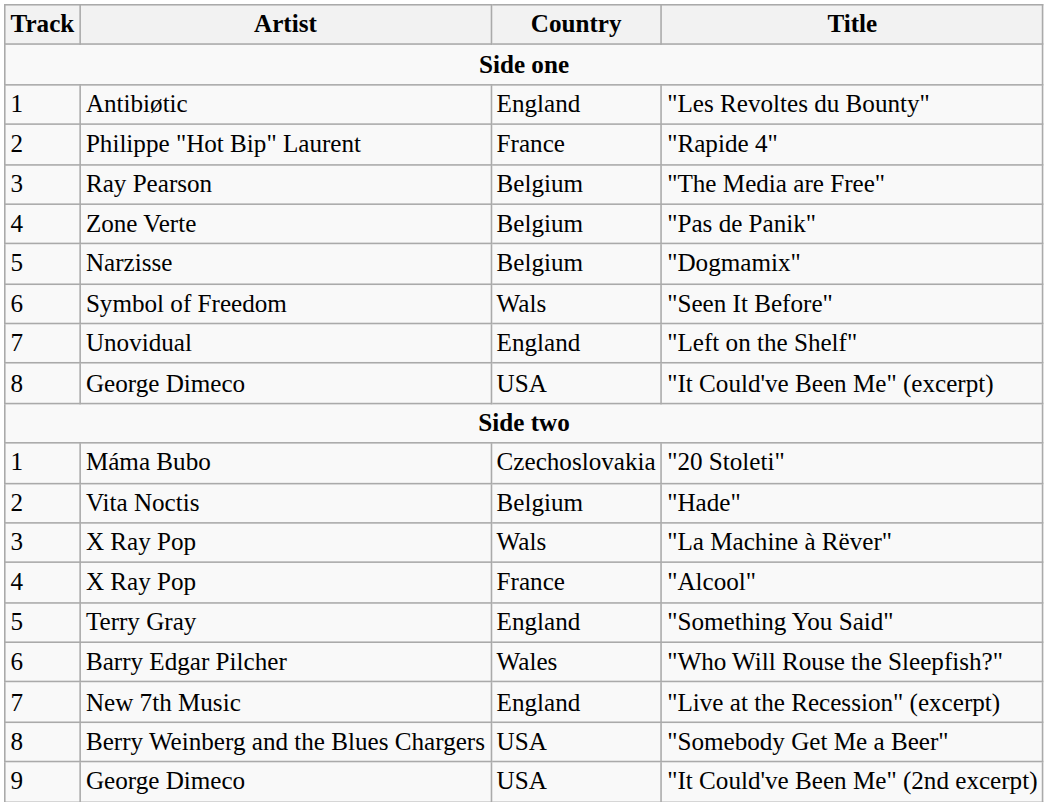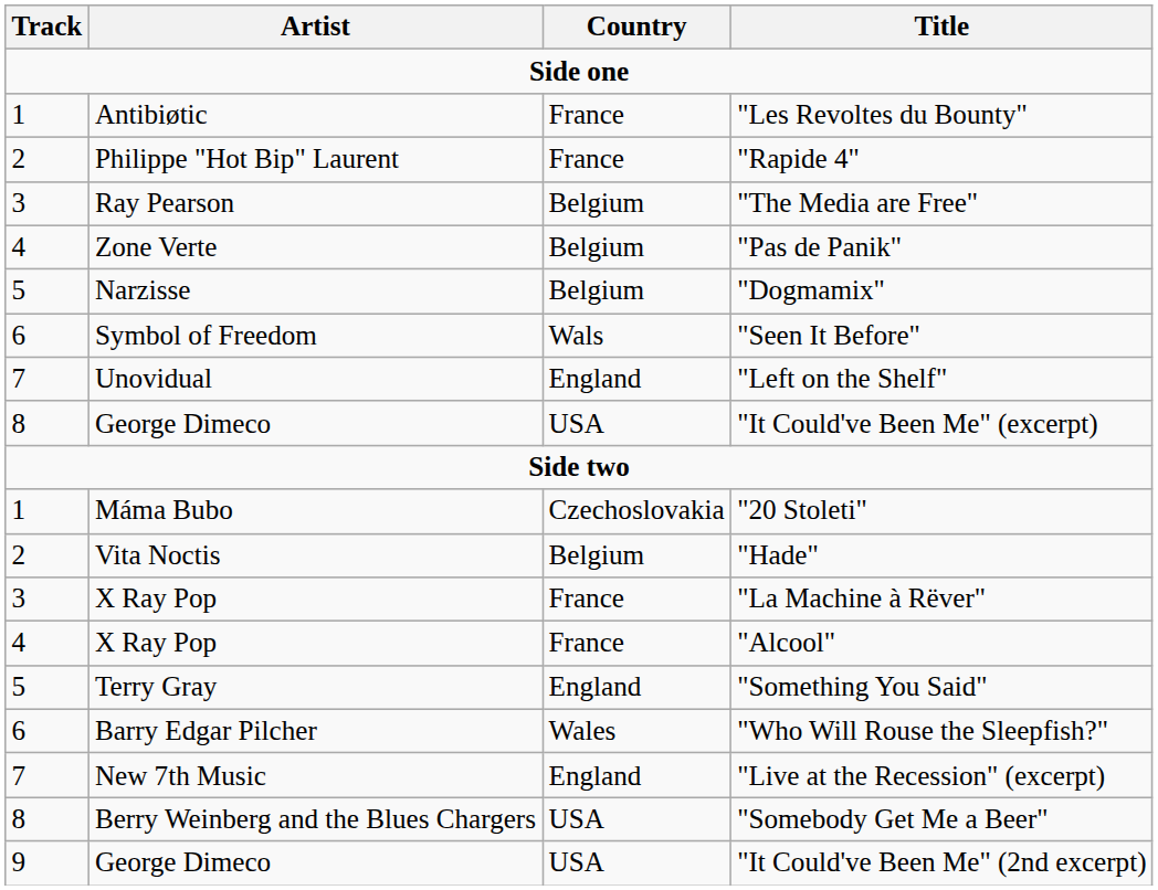"Les Revoltes du Bounty" | Country: England -> France
"La Machine à Rëver" | Country: Wals -> France
